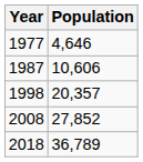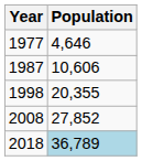1998 | Population: 20,357 -> 20,355
2018 | Population: no background -> lightblue background
